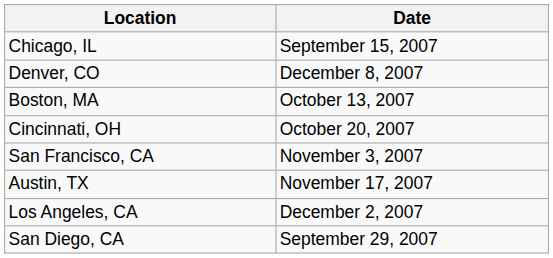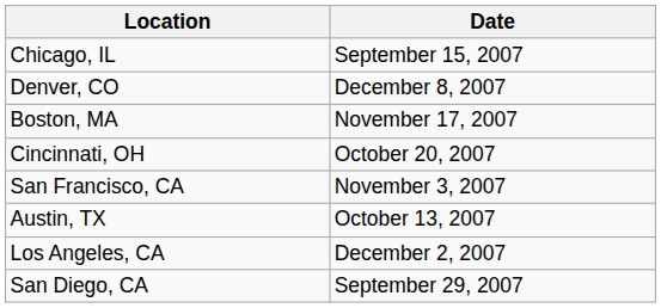Boston, MA | Date: October 13, 2007 -> November 17, 2007
Austin, TX | Date: November 17, 2007 -> October 13, 2007
